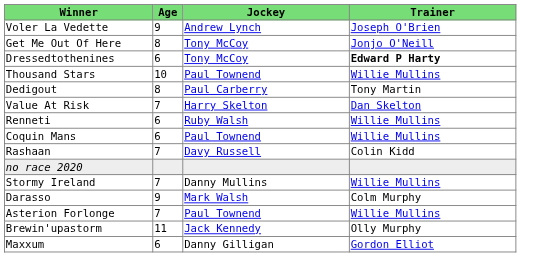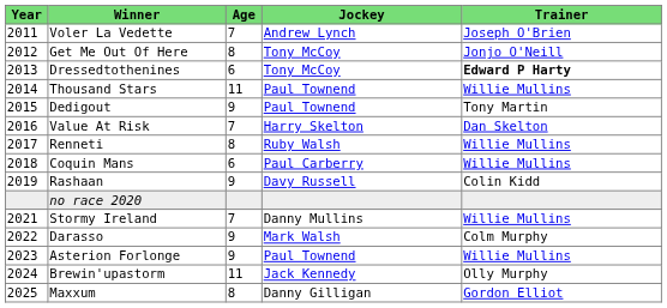+ column: Year | 2011 | 2012 | 2013 | 2014 | 2015 | 2016 | 2017 | 2018 | 2019 | 2021 | 2022 | 2023 | 2024 | 2025
Voler La Vedette | Age: 9 -> 7
Thousand Stars | Age: 10 -> 11
Dedigout | Age: 8 -> 9
Dedigout | Jockey: Paul Carberry -> Paul Townend
Renneti | Age: 6 -> 8
Coquin Mans | Jockey: Paul Townend -> Paul Carberry
Rashaan | Age: 7 -> 9
Asterion Forlonge | Age: 7 -> 9
Maxxum | Age: 6 -> 8
